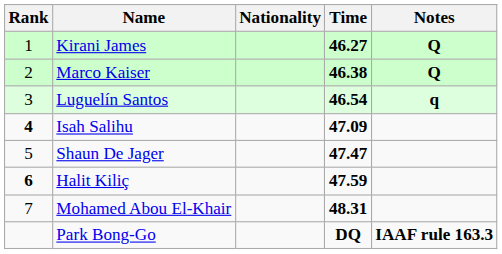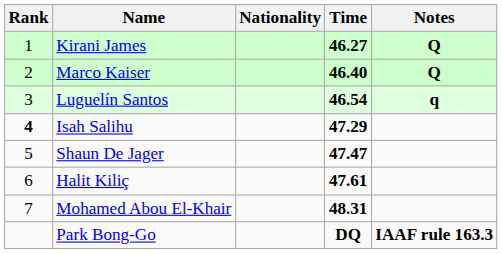Marco Kaiser | Time: 46.38 -> 46.40
Isah Salihu | Time: 47.09 -> 47.29
Halit Kiliç | Rank: bold -> normal
Halit Kiliç | Time: 47.59 -> 47.61
